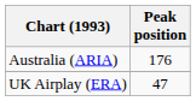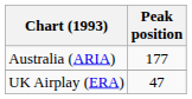Australia (ARIA) | Peak position: 176 -> 177
